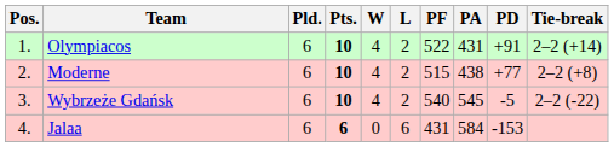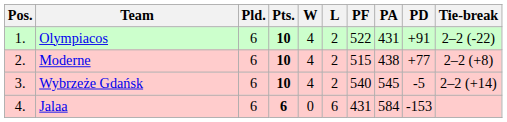Olympiacos | Tie-break: 2–2 (+14) -> 2–2 (-22)
Wybrzeże Gdańsk | Tie-break: 2–2 (-22) -> 2–2 (+14)
